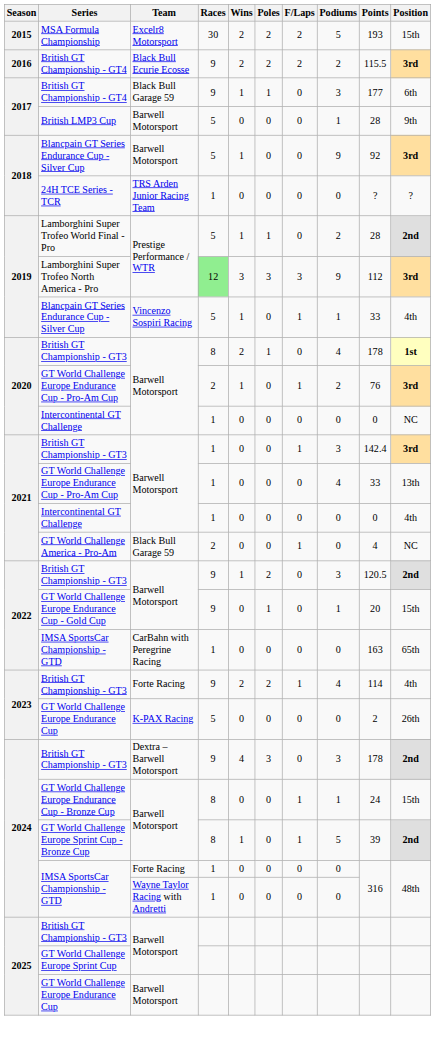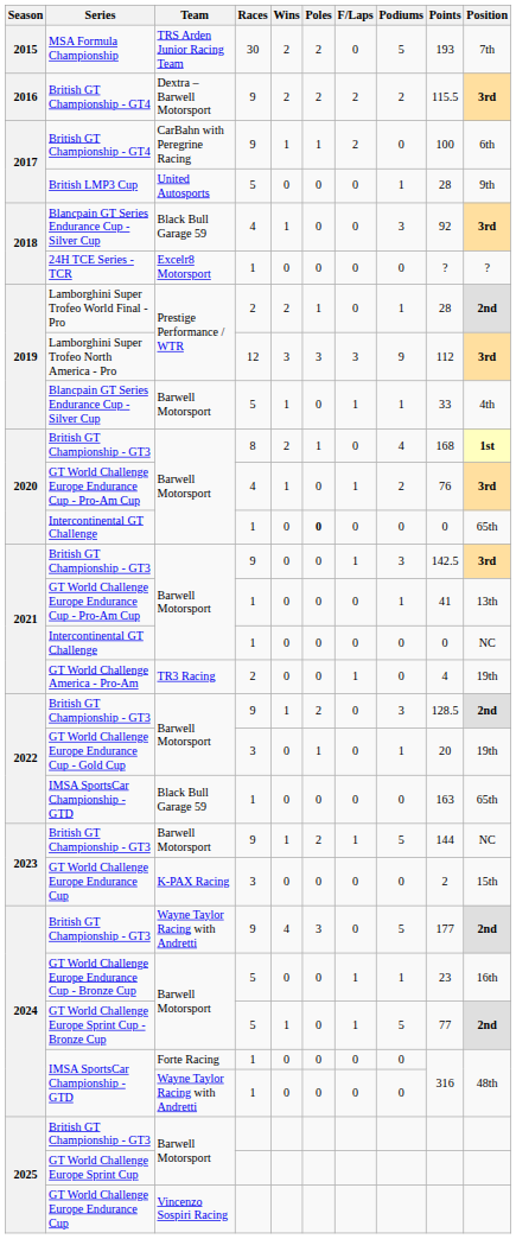MSA Formula Championship | Team: Excelr8 Motorsport -> TRS Arden Junior Racing Team
MSA Formula Championship | F/Laps: 2 -> 0
MSA Formula Championship | Position: 15th -> 7th
2016 / British GT Championship - GT4 | Team: Black Bull Ecurie Ecosse -> Dextra – Barwell Motorsport
2017 / British GT Championship - GT4 | Team: Black Bull Garage 59 -> CarBahn with Peregrine Racing
2017 / British GT Championship - GT4 | F/Laps: 0 -> 2
2017 / British GT Championship - GT4 | Podiums: 3 -> 0
2017 / British GT Championship - GT4 | Points: 177 -> 100
British LMP3 Cup | Team: Barwell Motorsport -> United Autosports
2018 / Blancpain GT Series Endurance Cup - Silver Cup | Team: Barwell Motorsport -> Black Bull Garage 59
2018 / Blancpain GT Series Endurance Cup - Silver Cup | Races: 5 -> 4
2018 / Blancpain GT Series Endurance Cup - Silver Cup | Podiums: 9 -> 3
24H TCE Series - TCR | Team: TRS Arden Junior Racing Team -> Excelr8 Motorsport
Lamborghini Super Trofeo World Final - Pro | Races: 5 -> 2
Lamborghini Super Trofeo World Final - Pro | Wins: 1 -> 2
Lamborghini Super Trofeo World Final - Pro | Podiums: 2 -> 1
Lamborghini Super Trofeo North America - Pro | Races: lightgreen background -> no background
2019 / Blancpain GT Series Endurance Cup - Silver Cup | Team: Vincenzo Sospiri Racing -> Barwell Motorsport
2020 / British GT Championship - GT3 | Points: 178 -> 168
2020 / GT World Challenge Europe Endurance Cup - Pro-Am Cup | Races: 2 -> 4
2020 / Intercontinental GT Challenge | Poles: normal -> bold
2020 / Intercontinental GT Challenge | Position: NC -> 65th
2021 / British GT Championship - GT3 | Races: 1 -> 9
2021 / British GT Championship - GT3 | Points: 142.4 -> 142.5
2021 / GT World Challenge Europe Endurance Cup - Pro-Am Cup | Podiums: 4 -> 1
2021 / GT World Challenge Europe Endurance Cup - Pro-Am Cup | Points: 33 -> 41
2021 / Intercontinental GT Challenge | Position: 4th -> NC
GT World Challenge America - Pro-Am | Team: Black Bull Garage 59 -> TR3 Racing
GT World Challenge America - Pro-Am | Position: NC -> 19th
2022 / British GT Championship - GT3 | Points: 120.5 -> 128.5
GT World Challenge Europe Endurance Cup - Gold Cup | Races: 9 -> 3
GT World Challenge Europe Endurance Cup - Gold Cup | Position: 15th -> 19th
2022 / IMSA SportsCar Championship - GTD | Team: CarBahn with Peregrine Racing -> Black Bull Garage 59
2023 / British GT Championship - GT3 | Team: Forte Racing -> Barwell Motorsport
2023 / British GT Championship - GT3 | Wins: 2 -> 1
2023 / British GT Championship - GT3 | Podiums: 4 -> 5
2023 / British GT Championship - GT3 | Points: 114 -> 144
2023 / British GT Championship - GT3 | Position: 4th -> NC
2023 / GT World Challenge Europe Endurance Cup | Races: 5 -> 3
2023 / GT World Challenge Europe Endurance Cup | Position: 26th -> 15th
2024 / British GT Championship - GT3 | Team: Dextra – Barwell Motorsport -> Wayne Taylor Racing with Andretti
2024 / British GT Championship - GT3 | Podiums: 3 -> 5
2024 / British GT Championship - GT3 | Points: 178 -> 177
GT World Challenge Europe Endurance Cup - Bronze Cup | Races: 8 -> 5
GT World Challenge Europe Endurance Cup - Bronze Cup | Points: 24 -> 23
GT World Challenge Europe Endurance Cup - Bronze Cup | Position: 15th -> 16th
GT World Challenge Europe Sprint Cup - Bronze Cup | Races: 8 -> 5
GT World Challenge Europe Sprint Cup - Bronze Cup | Points: 39 -> 77
2025 / GT World Challenge Europe Endurance Cup | Team: Barwell Motorsport -> Vincenzo Sospiri Racing
